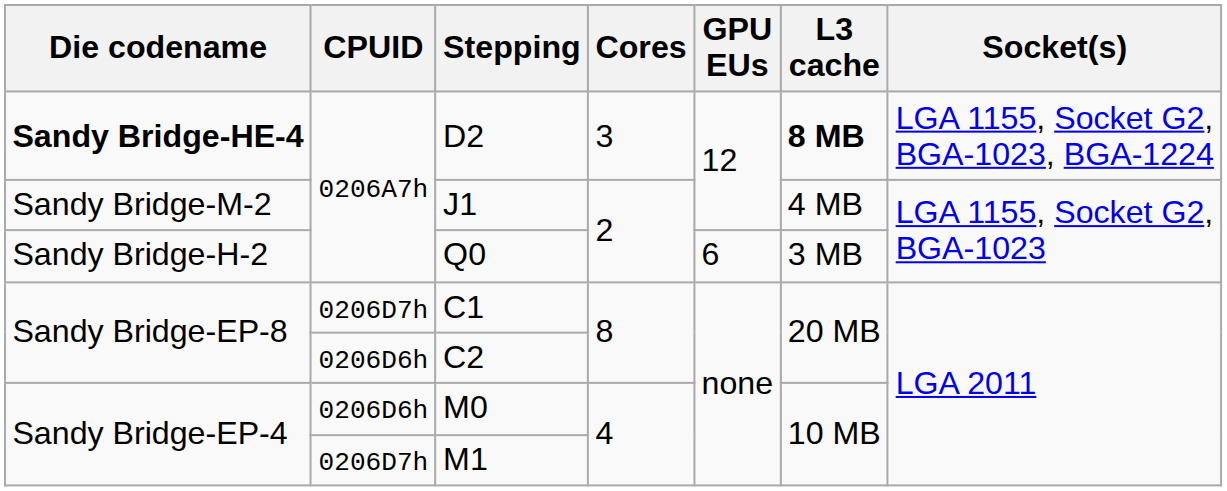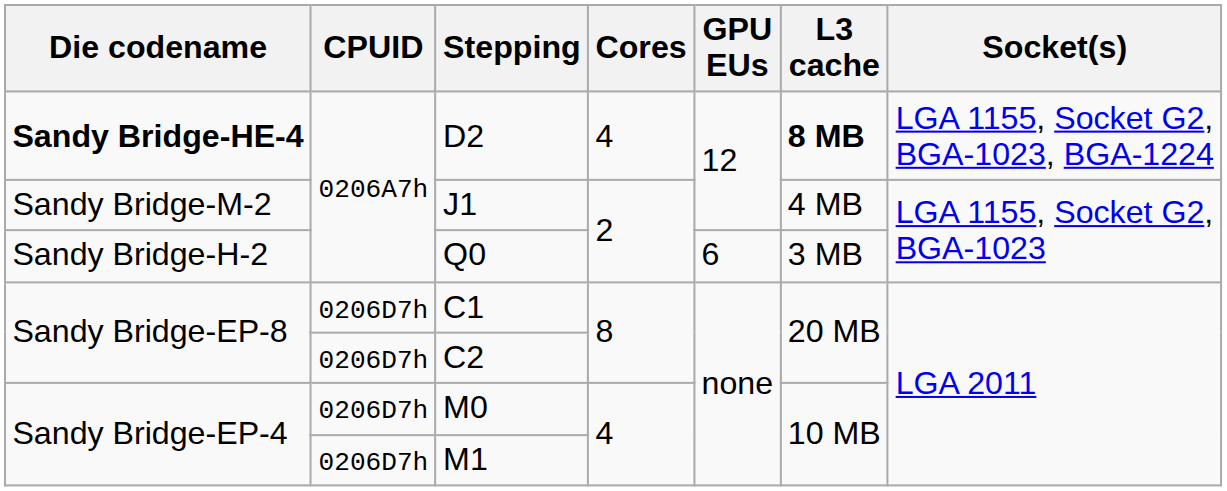D2 | Cores: 3 -> 4
C2 | CPUID: 0206D6h -> 0206D7h
M0 | CPUID: 0206D6h -> 0206D7h
